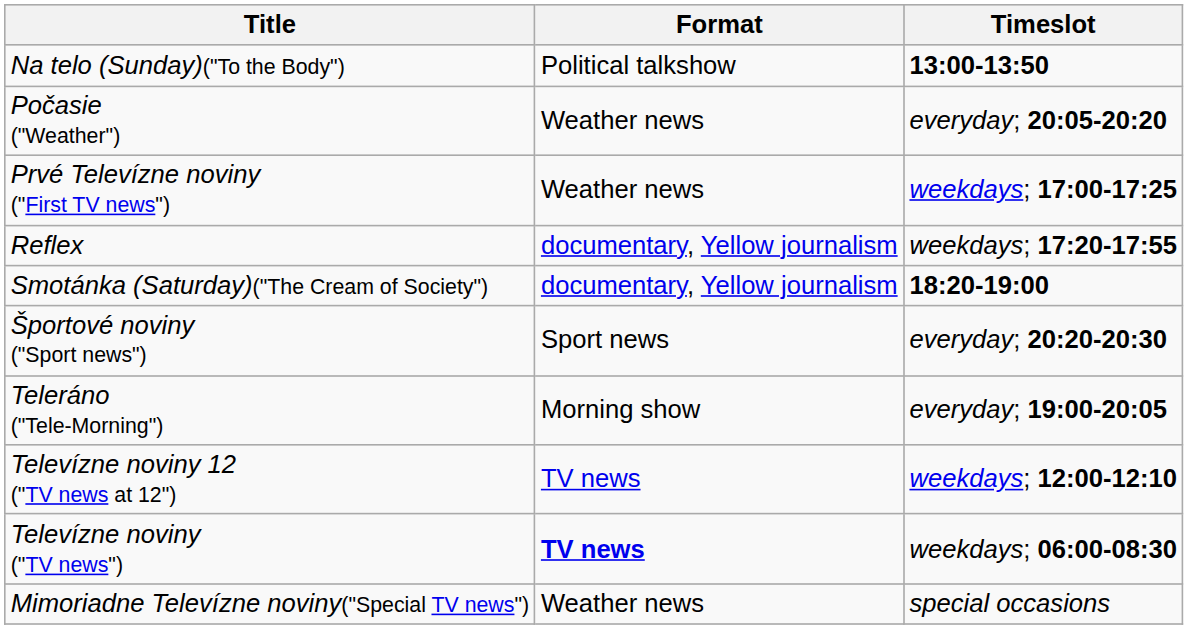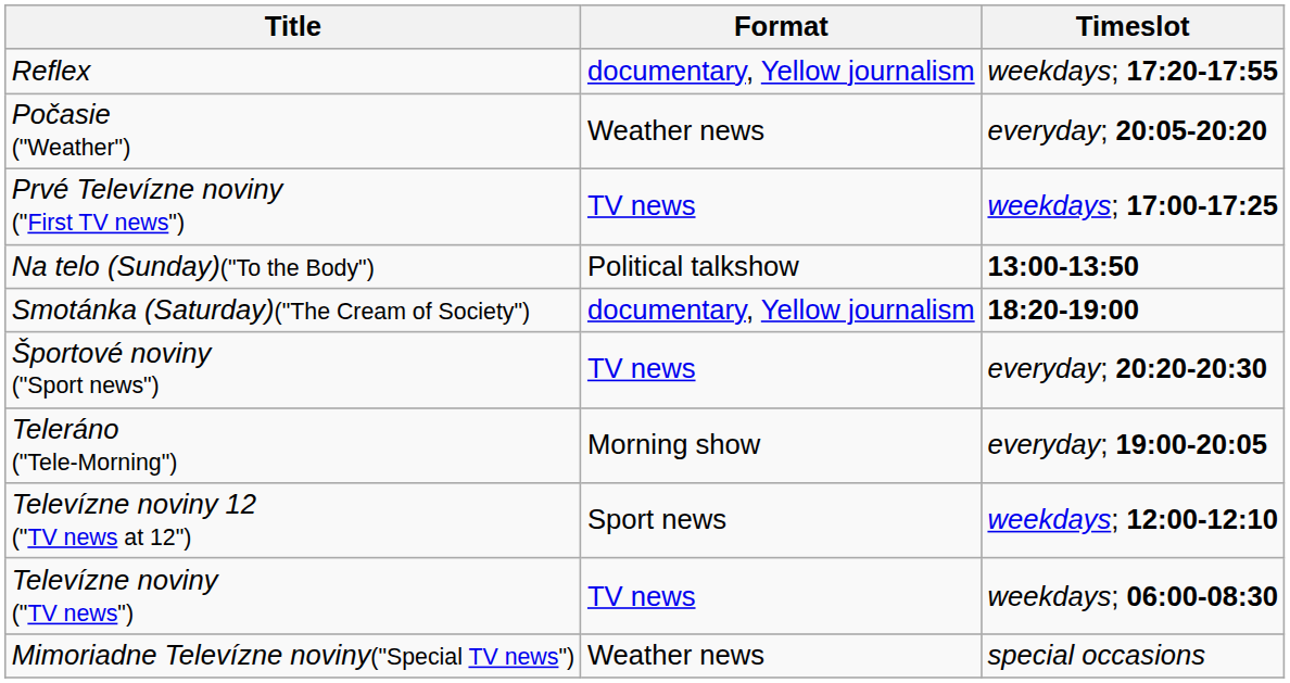rows swapped: Na telo (Sunday)("To the Body") <-> Reflex
Prvé Televízne noviny ("First TV news") | Format: Weather news -> TV news
Športové noviny ("Sport news") | Format: Sport news -> TV news
Televízne noviny 12 ("TV news at 12") | Format: TV news -> Sport news
Televízne noviny ("TV news") | Format: bold -> normal
